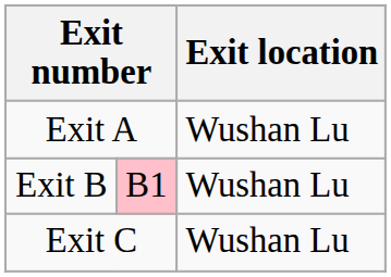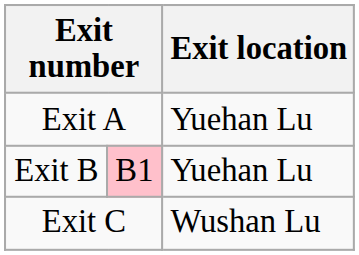Exit A | Exit location: Wushan Lu -> Yuehan Lu
Exit B | Exit location: Wushan Lu -> Yuehan Lu
